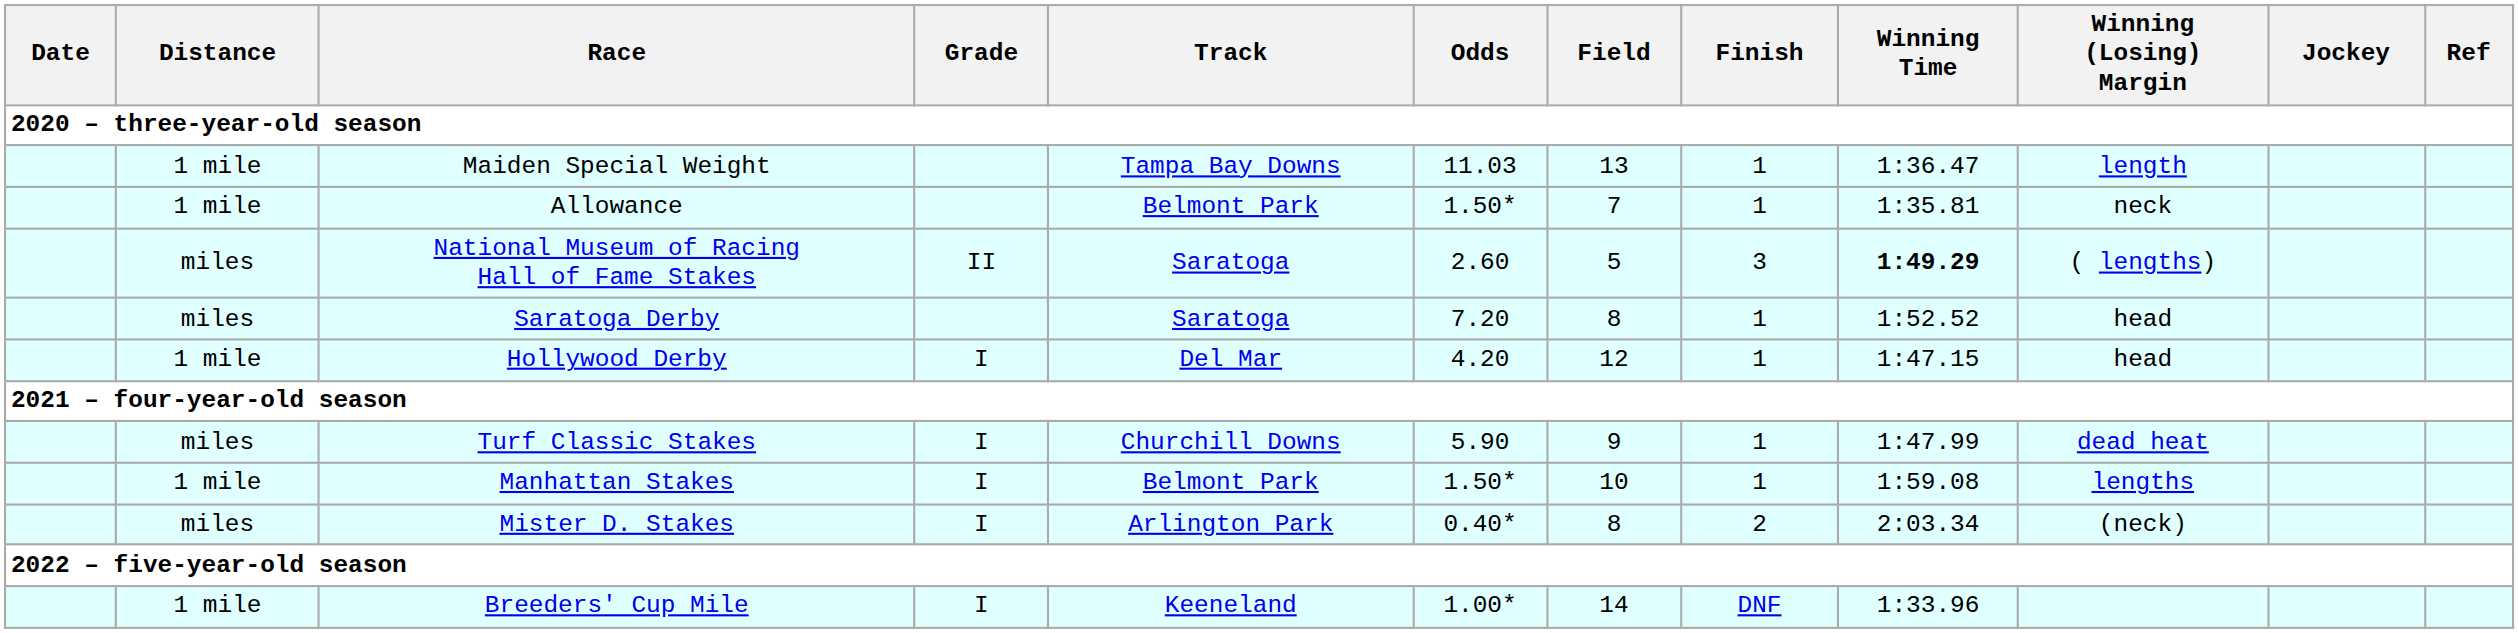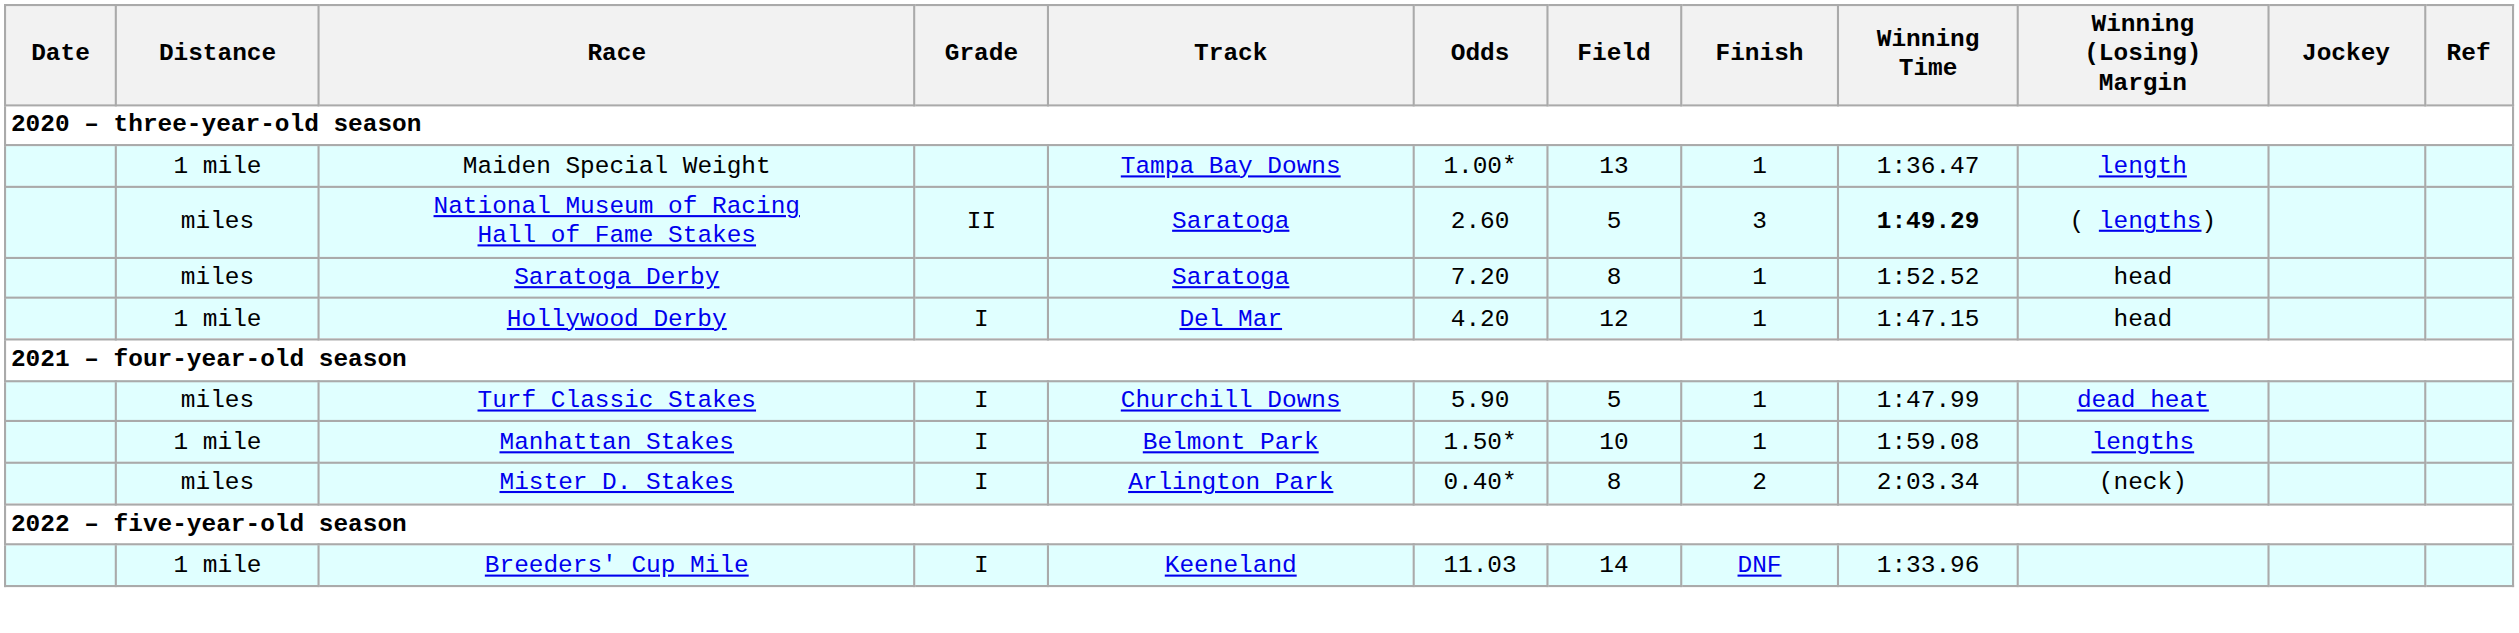Maiden Special Weight | Odds: 11.03 -> 1.00*
- row: 1 mile | Allowance | Belmont Park | 1.50* | 7 | 1 | 1:35.81 | neck
Turf Classic Stakes | Field: 9 -> 5
Breeders' Cup Mile | Odds: 1.00* -> 11.03
